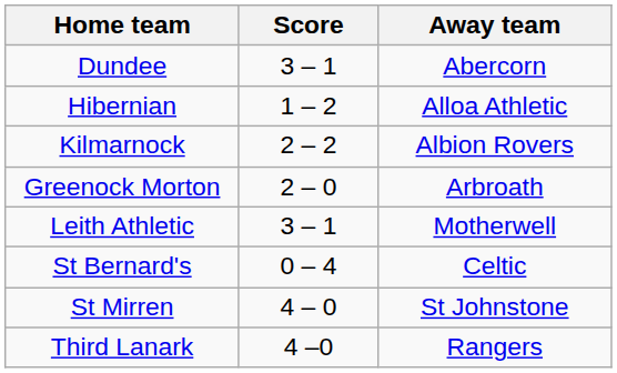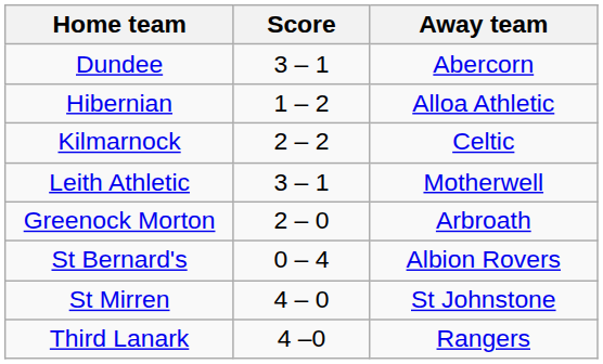Kilmarnock | Away team: Albion Rovers -> Celtic
rows swapped: Leith Athletic <-> Greenock Morton
St Bernard's | Away team: Celtic -> Albion Rovers
